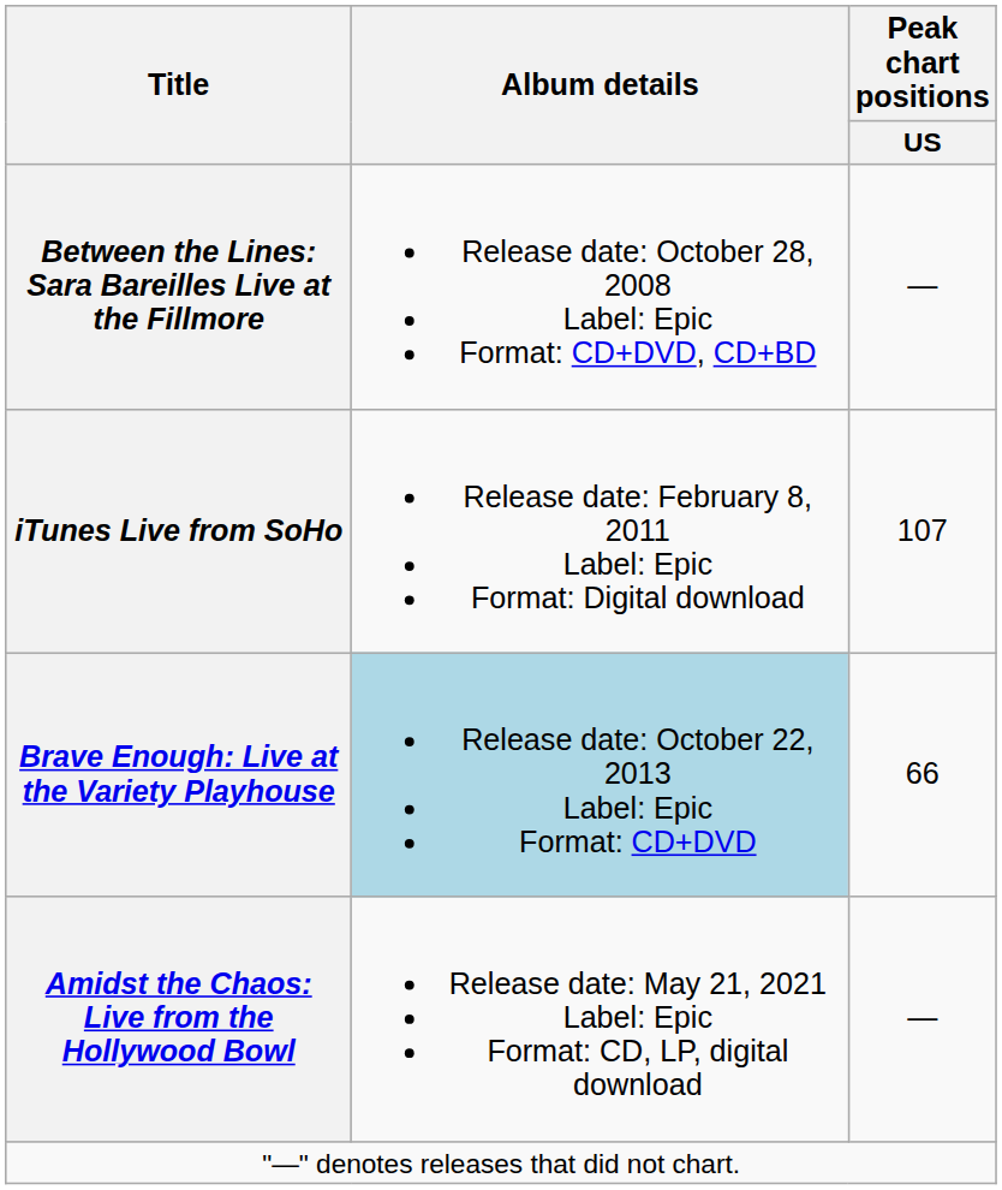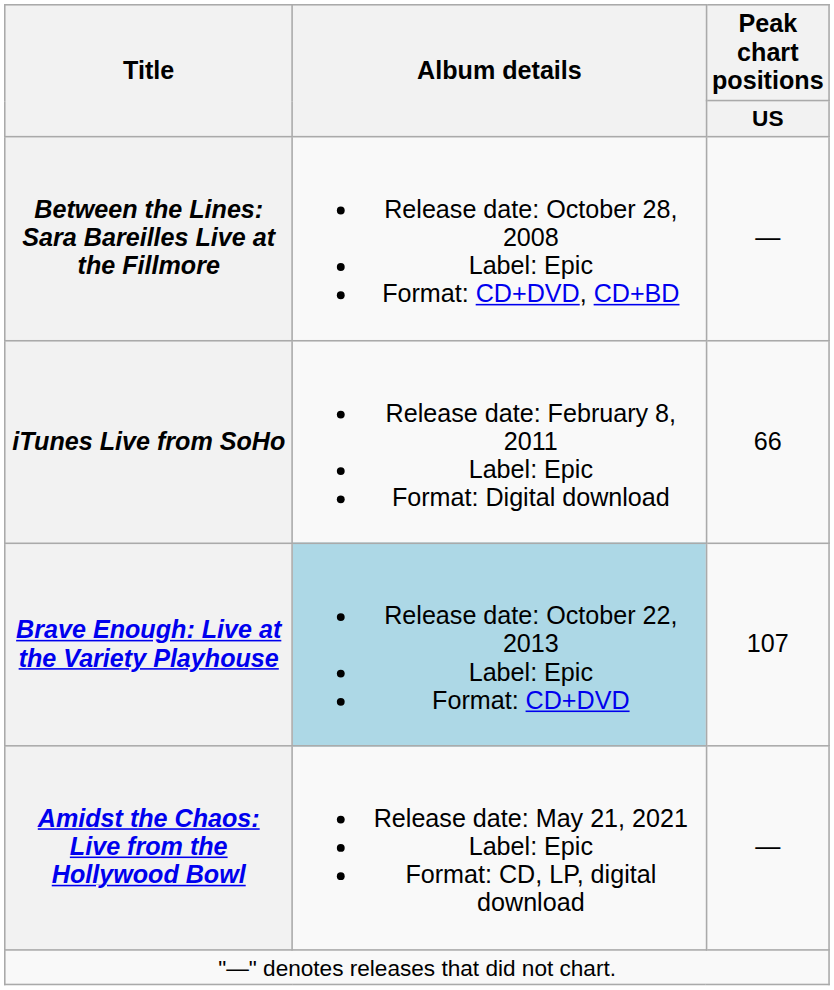iTunes Live from SoHo | Peak chart positions / US: 107 -> 66
Brave Enough: Live at the Variety Playhouse | Peak chart positions / US: 66 -> 107
